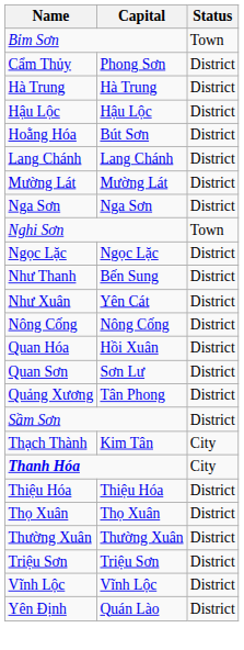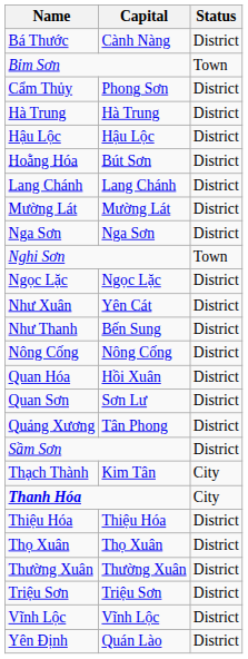+ row: Bá Thước | Cành Nàng | District
rows swapped: Như Thanh <-> Như Xuân
